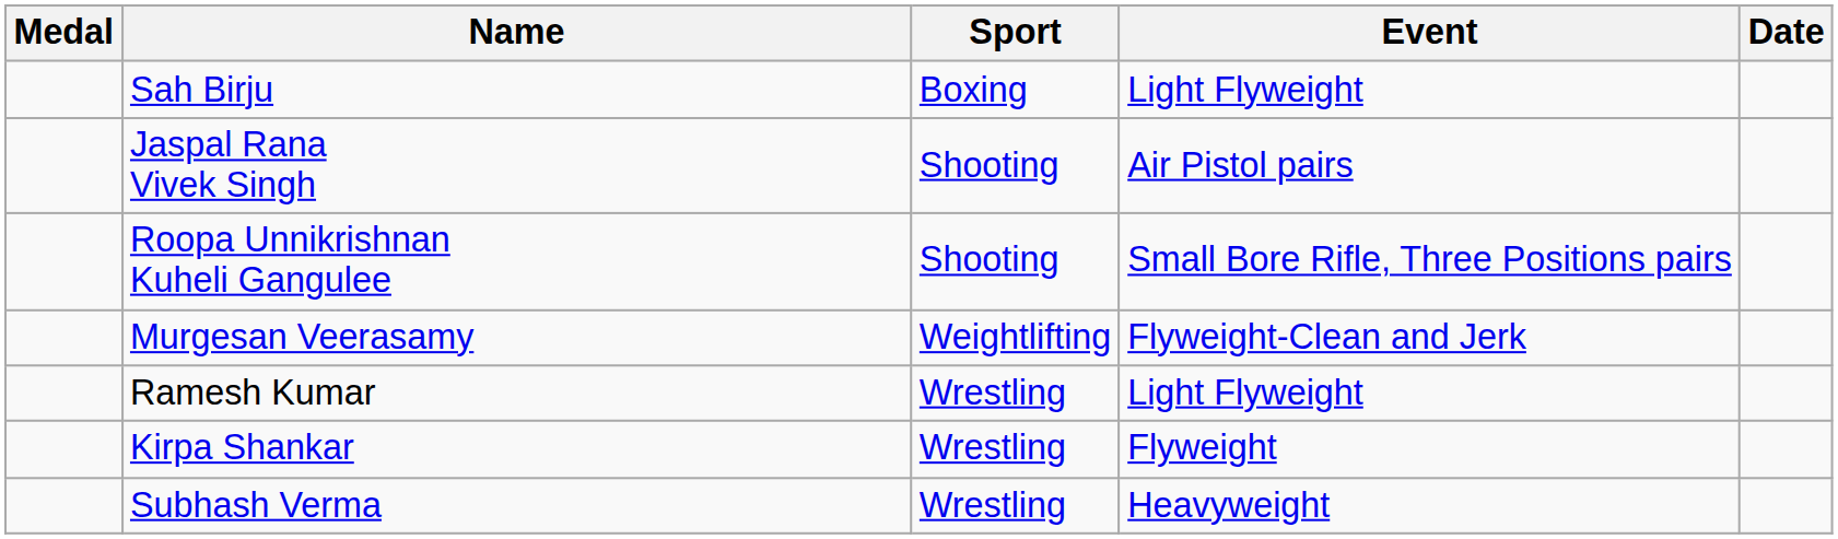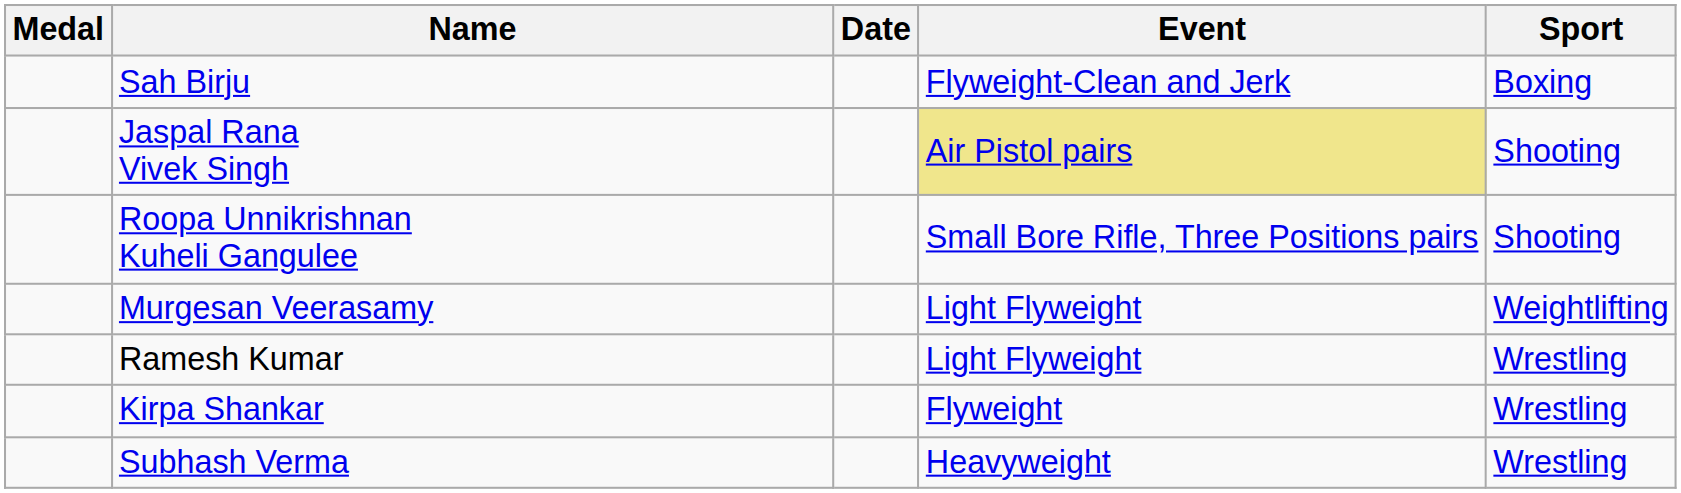columns swapped: Sport <-> Date
Sah Birju | Event: Light Flyweight -> Flyweight-Clean and Jerk
Jaspal Rana Vivek Singh | Event: no background -> khaki background
Murgesan Veerasamy | Event: Flyweight-Clean and Jerk -> Light Flyweight
